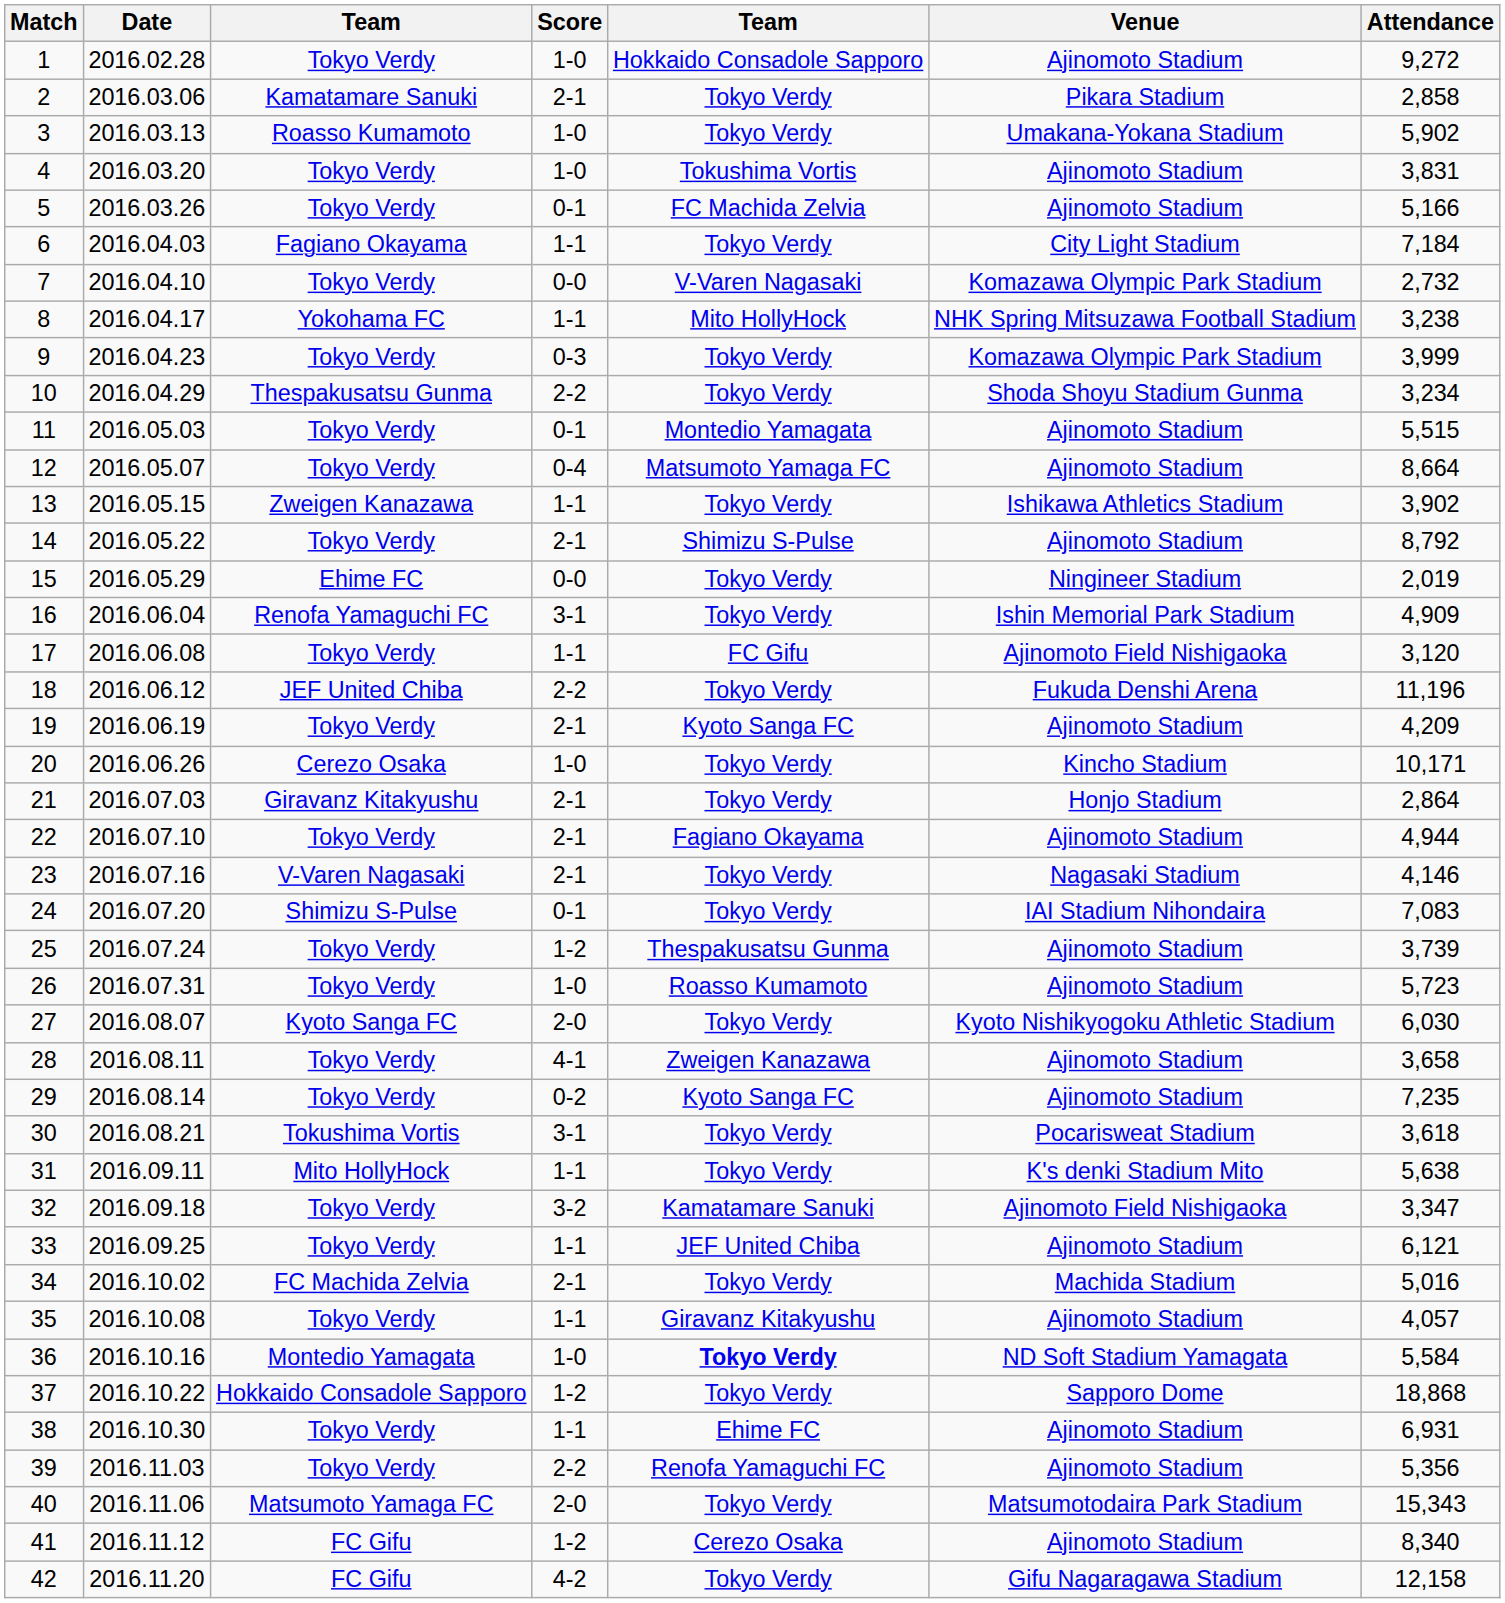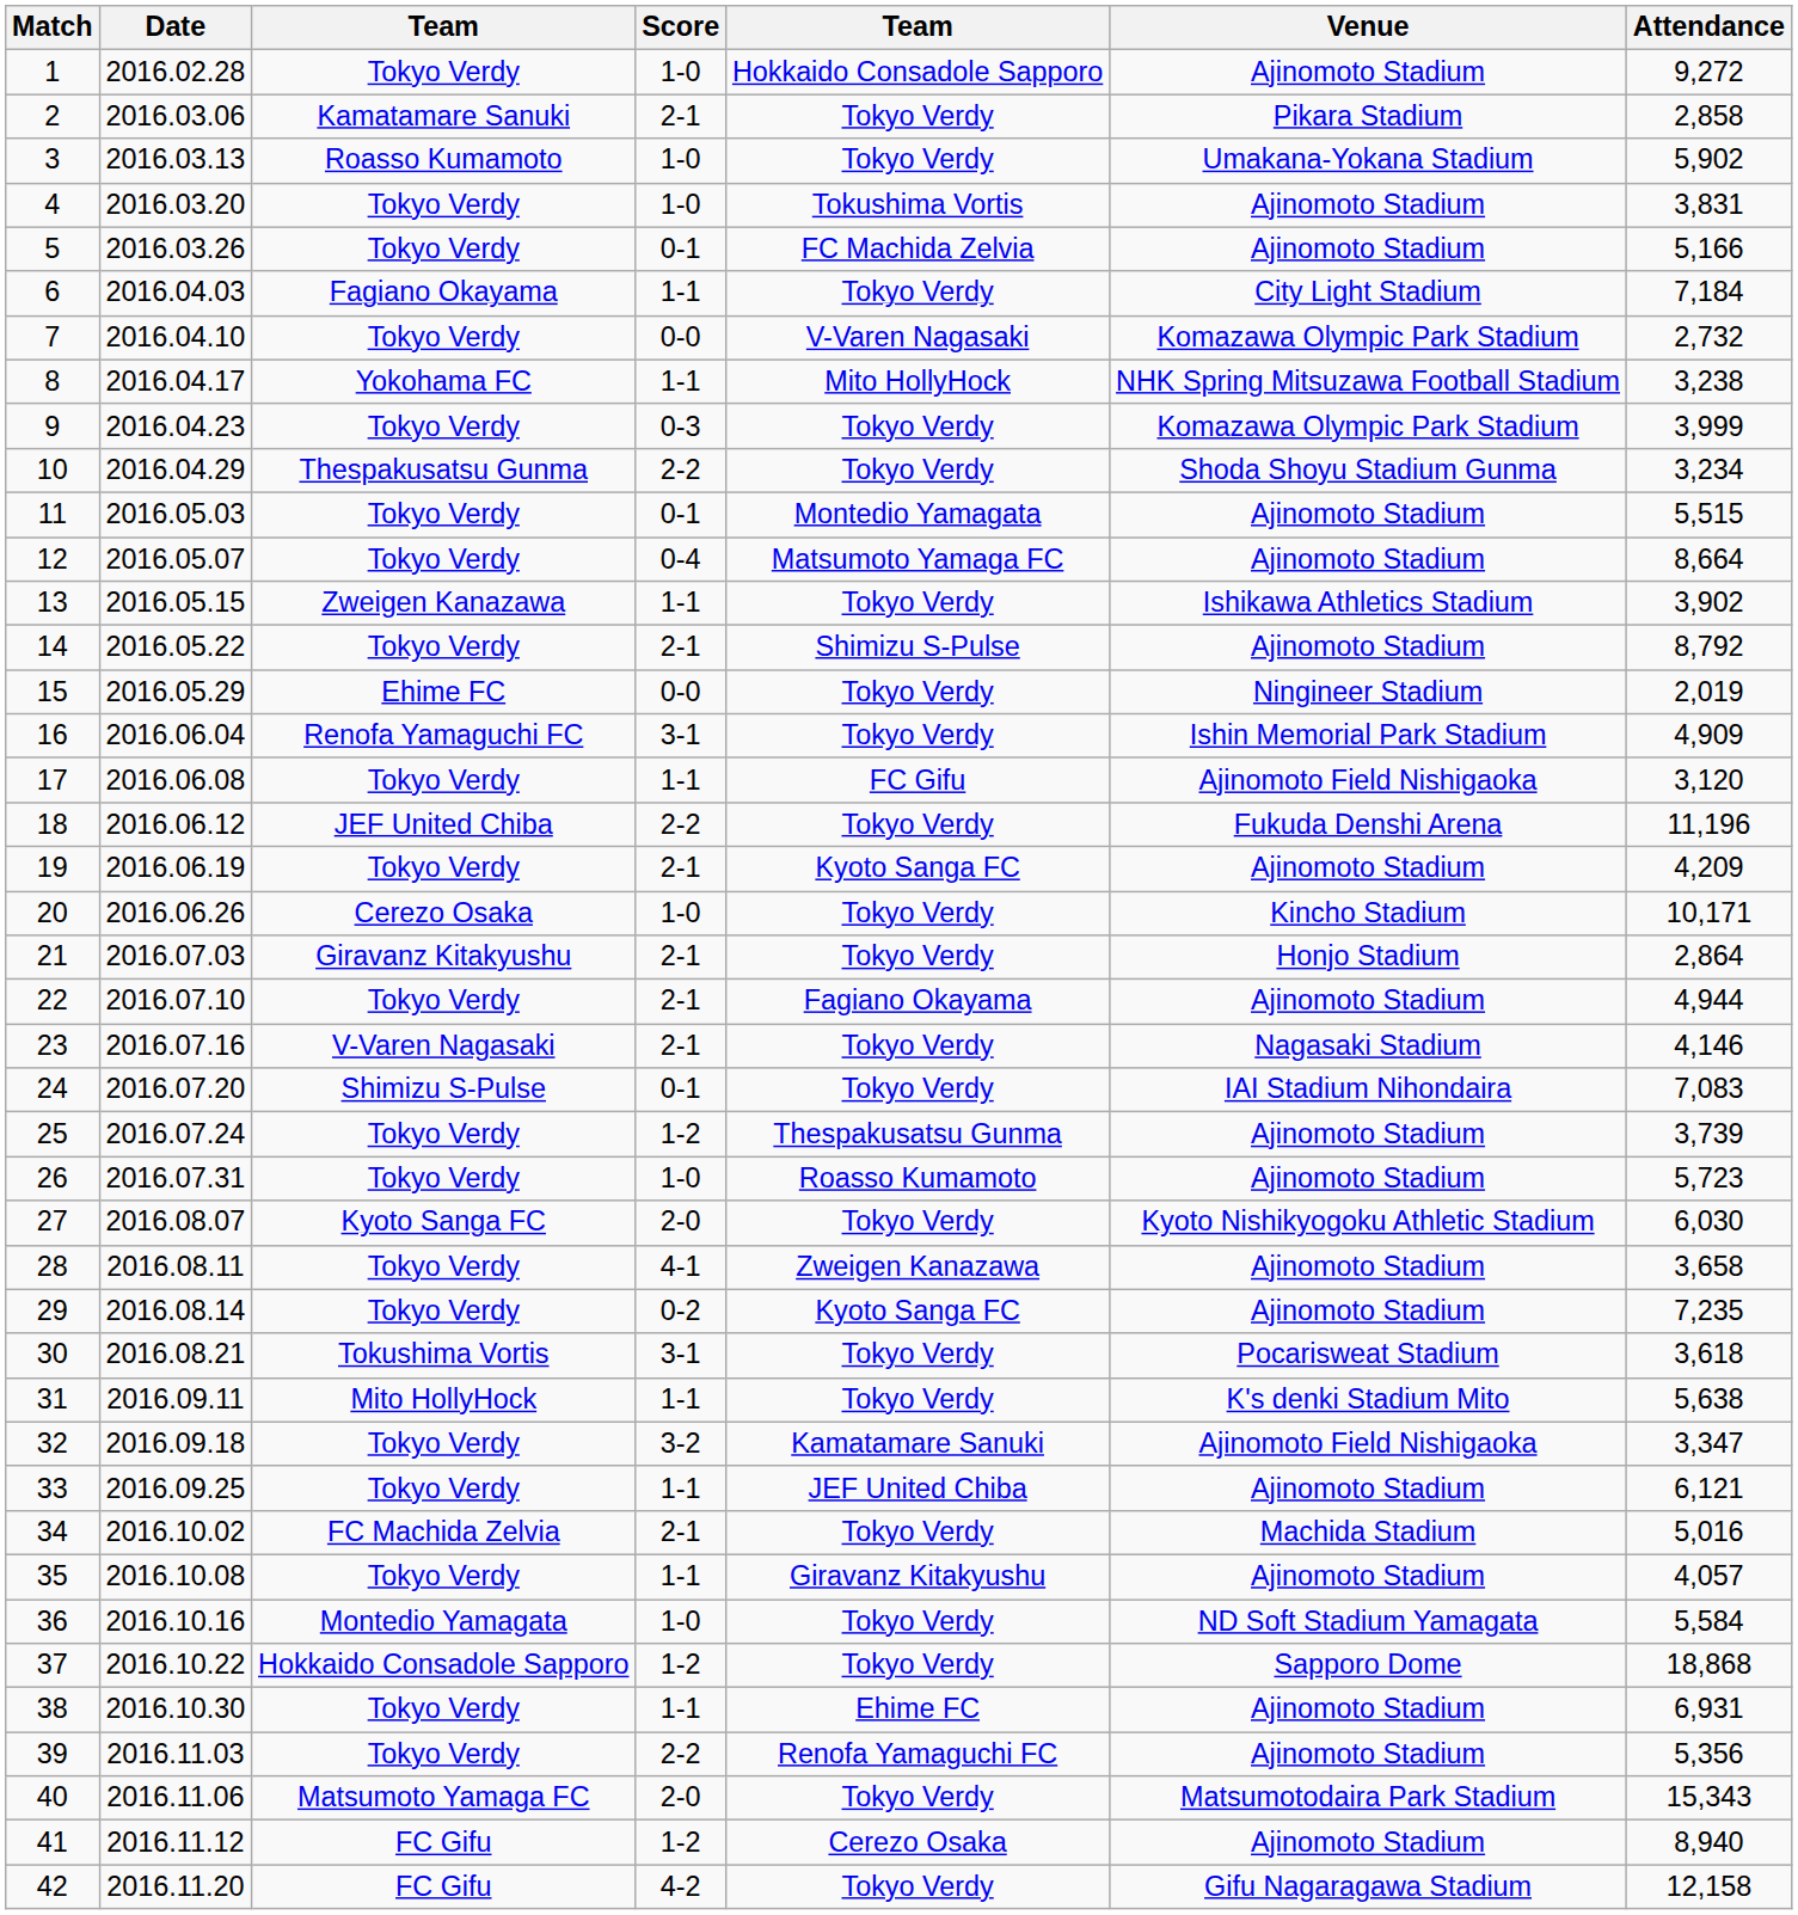36 | column 5: bold -> normal
41 | Attendance: 8,340 -> 8,940
